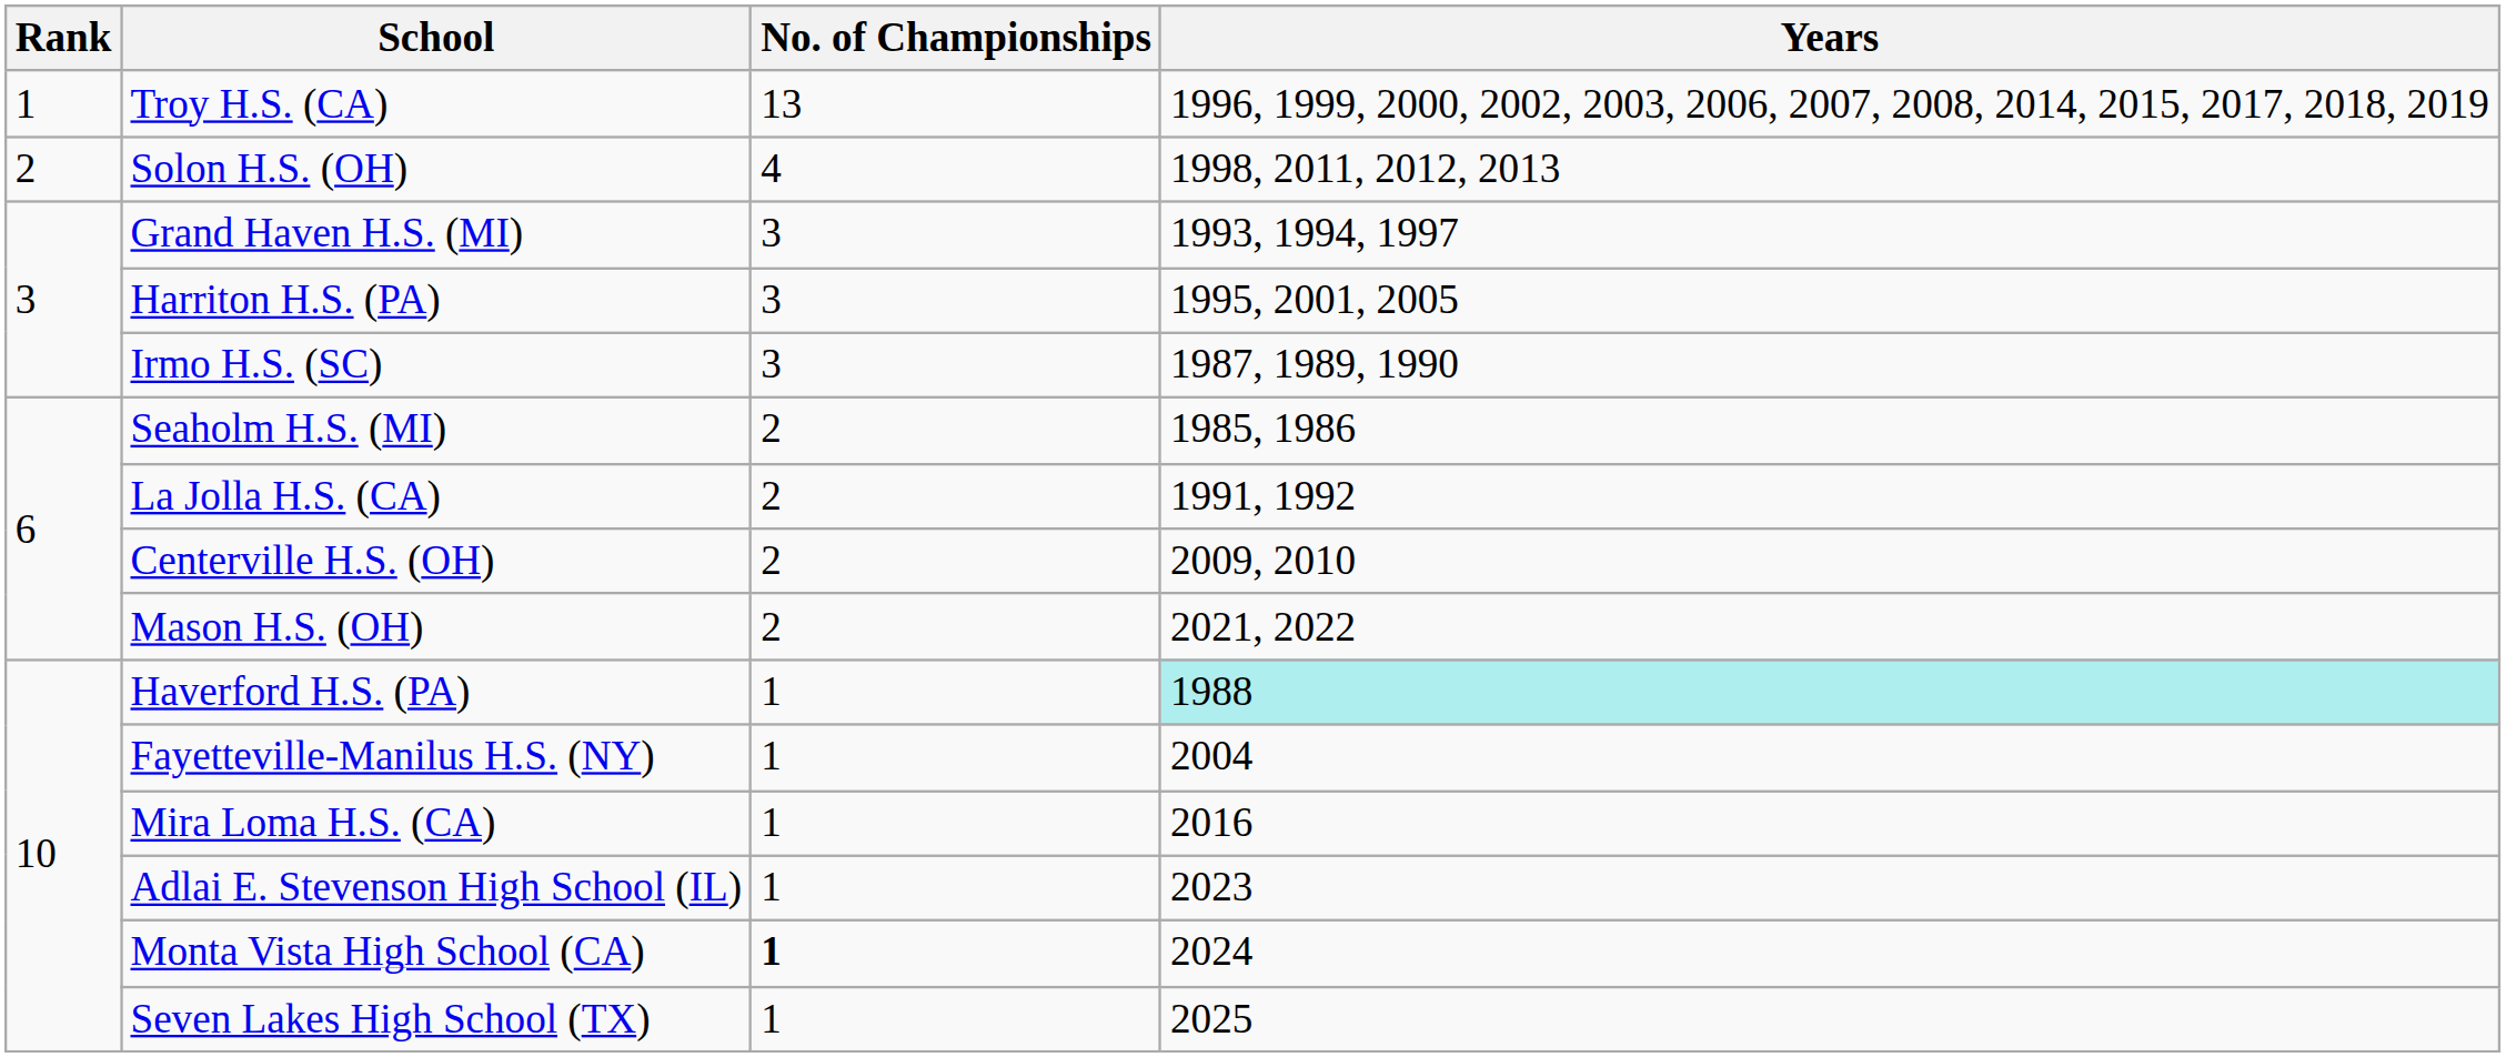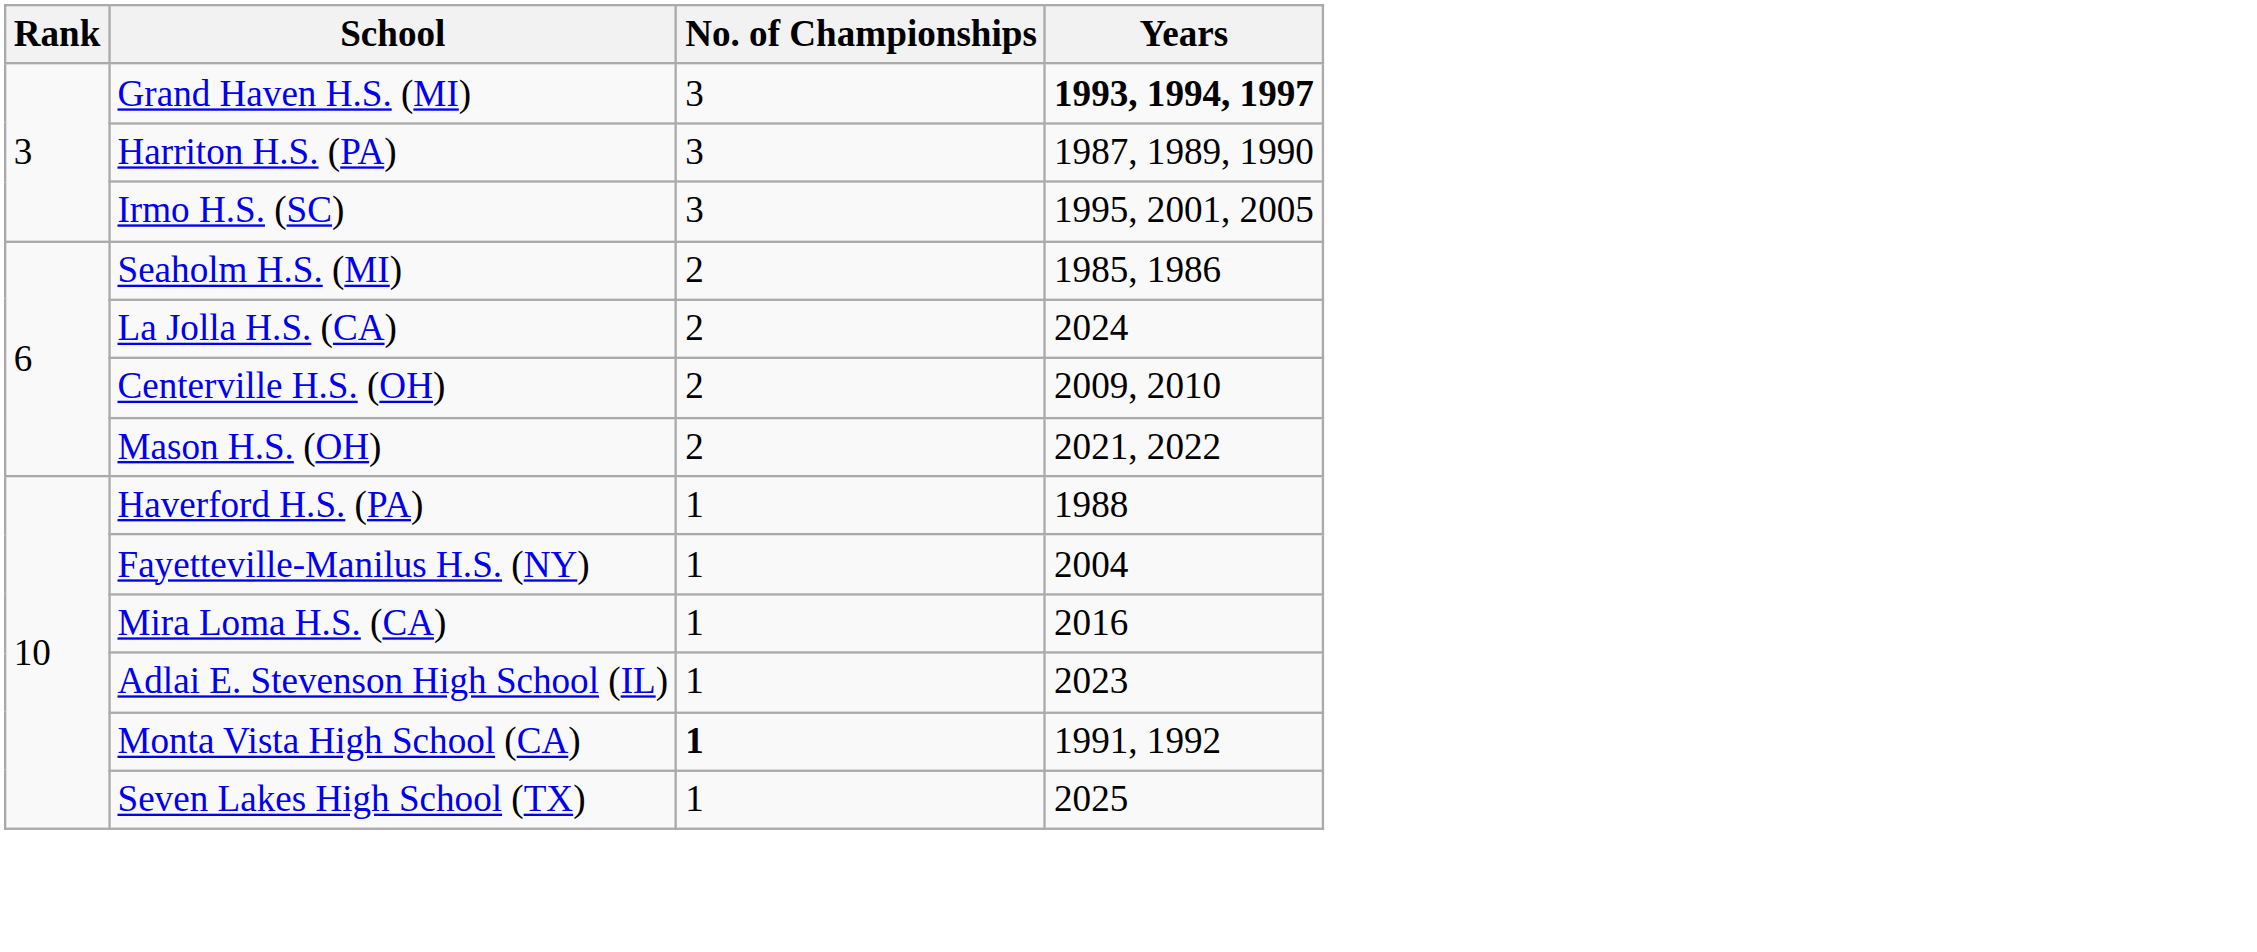- row: 1 | Troy H.S. (CA) | 13 | 1996, 1999, 2000, 2002, 2003, 2006, 2007, 2008, 2014, 2015, 2017, 2018, 2019
- row: 2 | Solon H.S. (OH) | 4 | 1998, 2011, 2012, 2013
Grand Haven H.S. (MI) | Years: normal -> bold
Harriton H.S. (PA) | Years: 1995, 2001, 2005 -> 1987, 1989, 1990
Irmo H.S. (SC) | Years: 1987, 1989, 1990 -> 1995, 2001, 2005
La Jolla H.S. (CA) | Years: 1991, 1992 -> 2024
Haverford H.S. (PA) | Years: paleturquoise background -> no background
Monta Vista High School (CA) | Years: 2024 -> 1991, 1992
